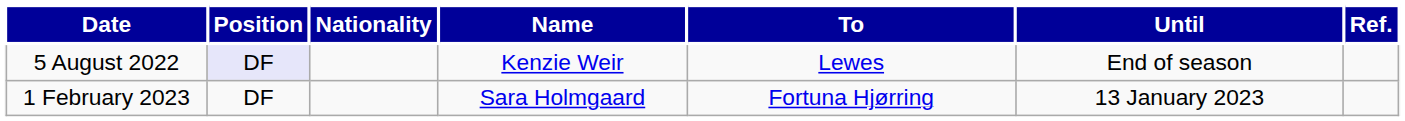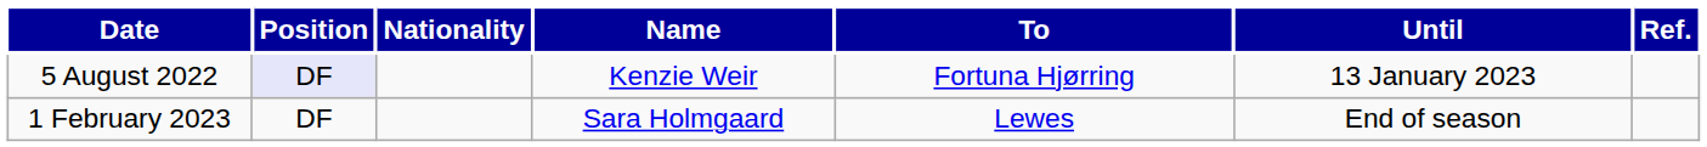5 August 2022 | To: Lewes -> Fortuna Hjørring
5 August 2022 | Until: End of season -> 13 January 2023
1 February 2023 | To: Fortuna Hjørring -> Lewes
1 February 2023 | Until: 13 January 2023 -> End of season
